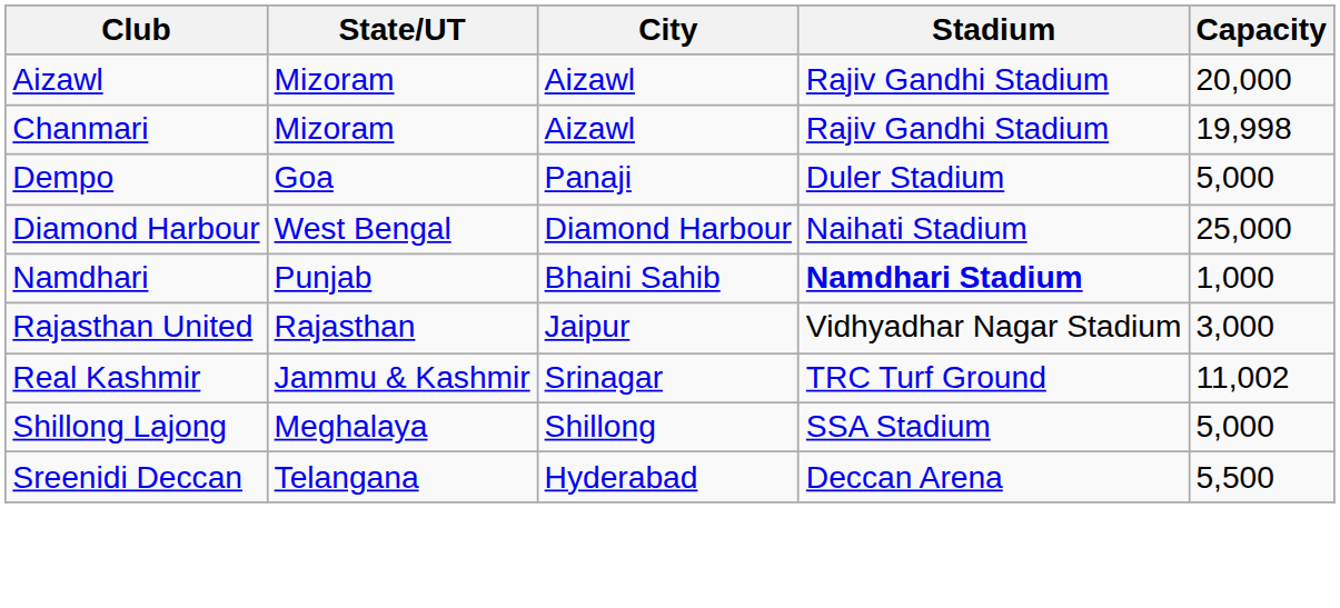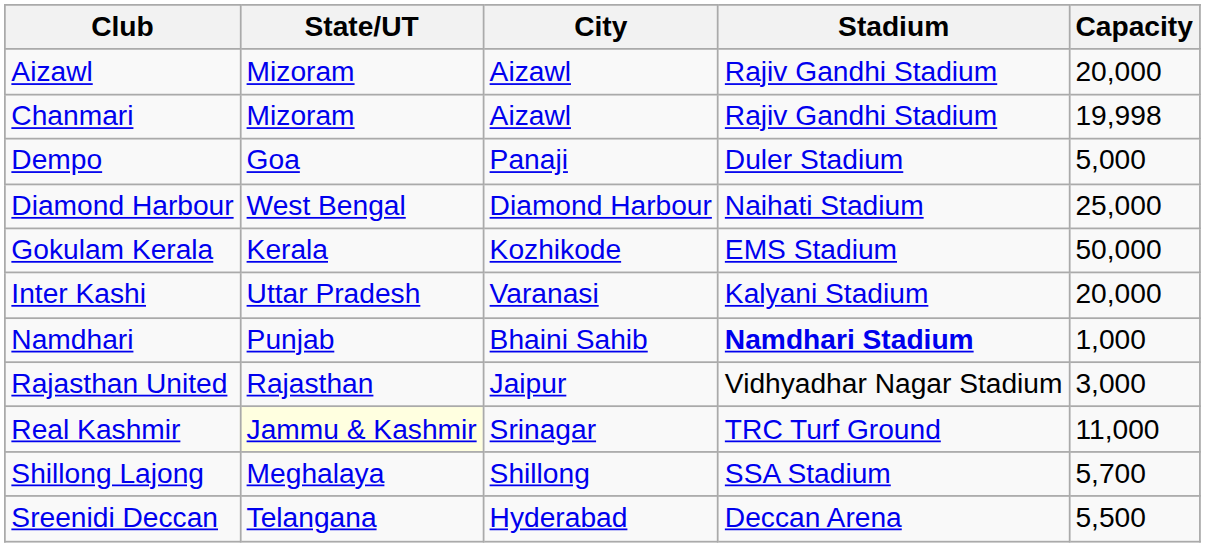+ row: Gokulam Kerala | Kerala | Kozhikode | EMS Stadium | 50,000
+ row: Inter Kashi | Uttar Pradesh | Varanasi | Kalyani Stadium | 20,000
Real Kashmir | State/UT: no background -> lightyellow background
Real Kashmir | Capacity: 11,002 -> 11,000
Shillong Lajong | Capacity: 5,000 -> 5,700
